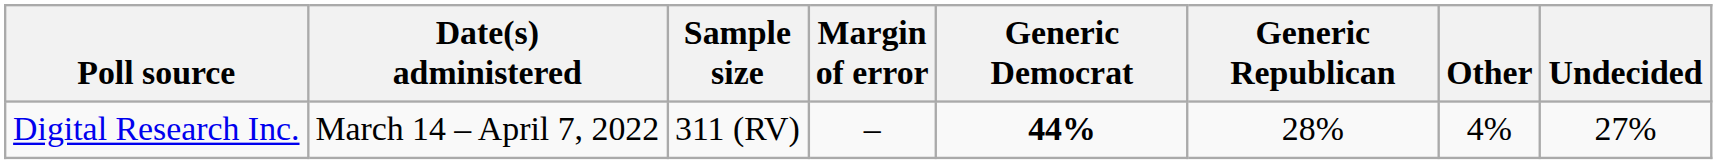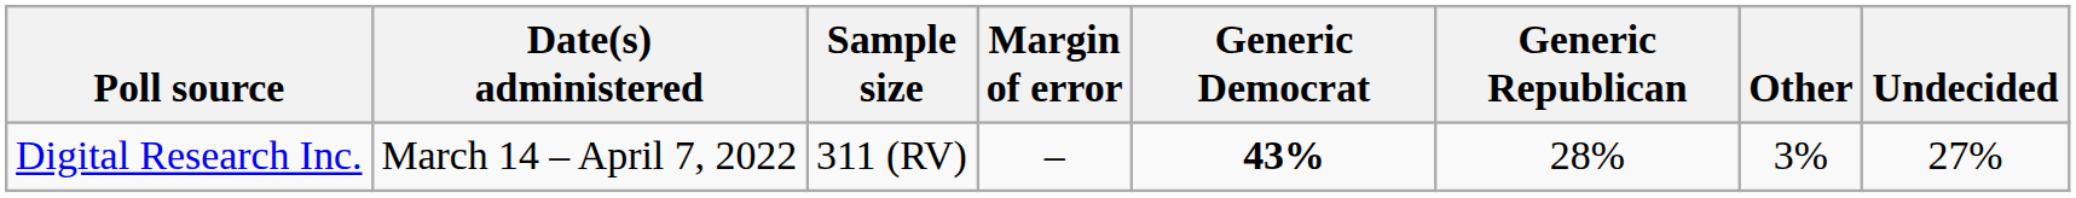Digital Research Inc. | Generic Democrat: 44% -> 43%
Digital Research Inc. | Other: 4% -> 3%
